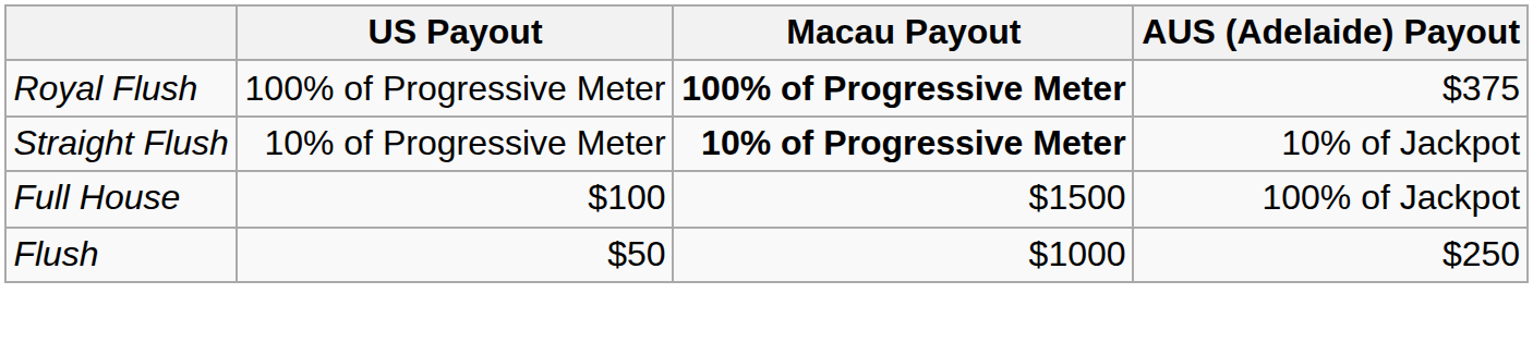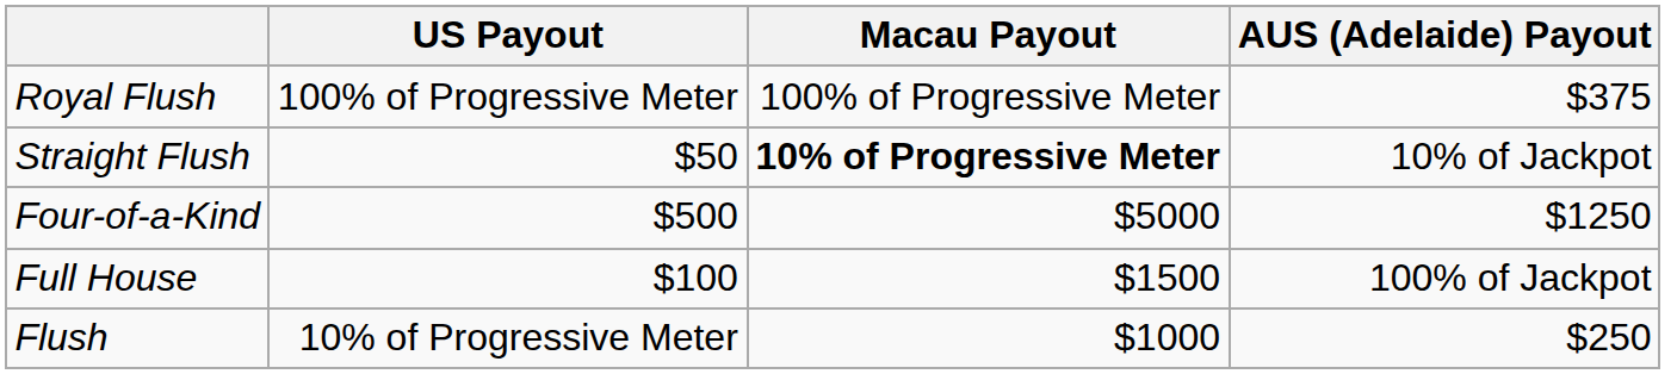Royal Flush | Macau Payout: bold -> normal
Straight Flush | US Payout: 10% of Progressive Meter -> $50
+ row: Four-of-a-Kind | $500 | $5000 | $1250
Flush | US Payout: $50 -> 10% of Progressive Meter
